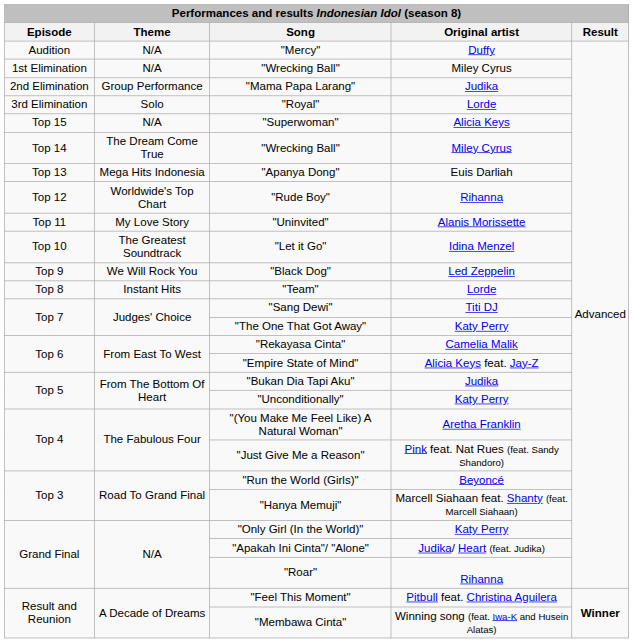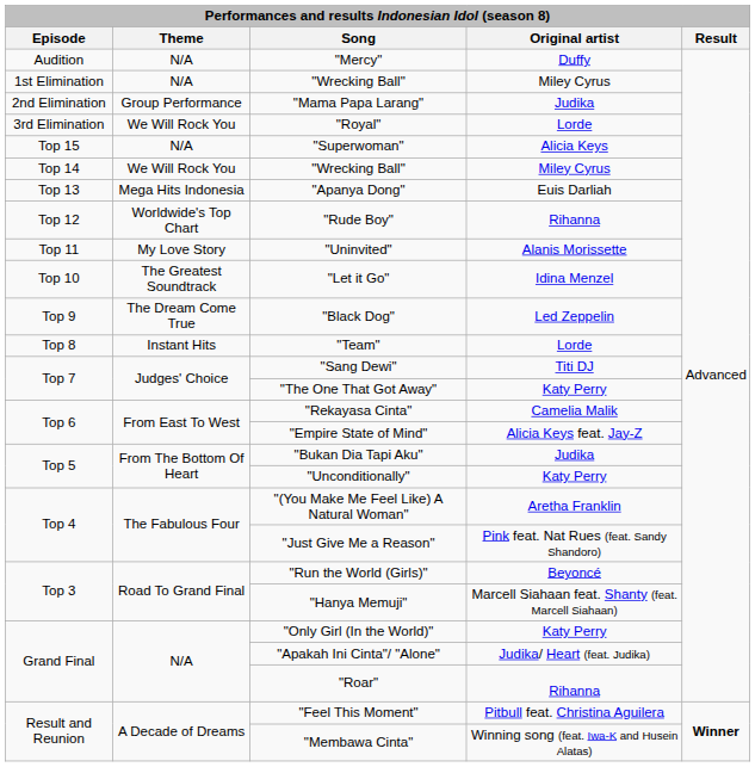"Royal" | Theme: Solo -> We Will Rock You
Top 14 / "Wrecking Ball" | Theme: The Dream Come True -> We Will Rock You
"Black Dog" | Theme: We Will Rock You -> The Dream Come True
